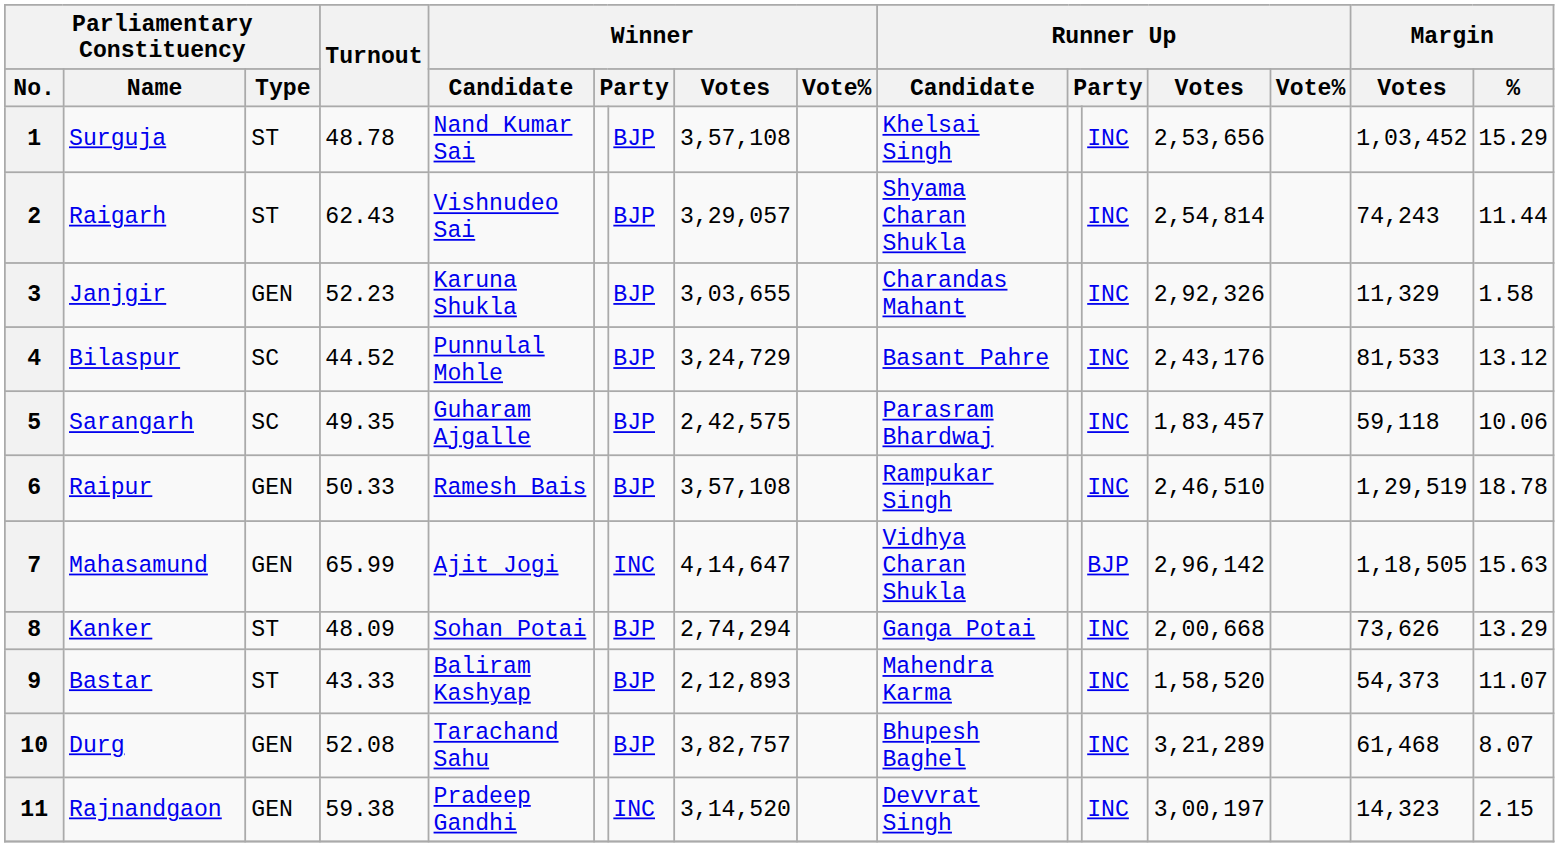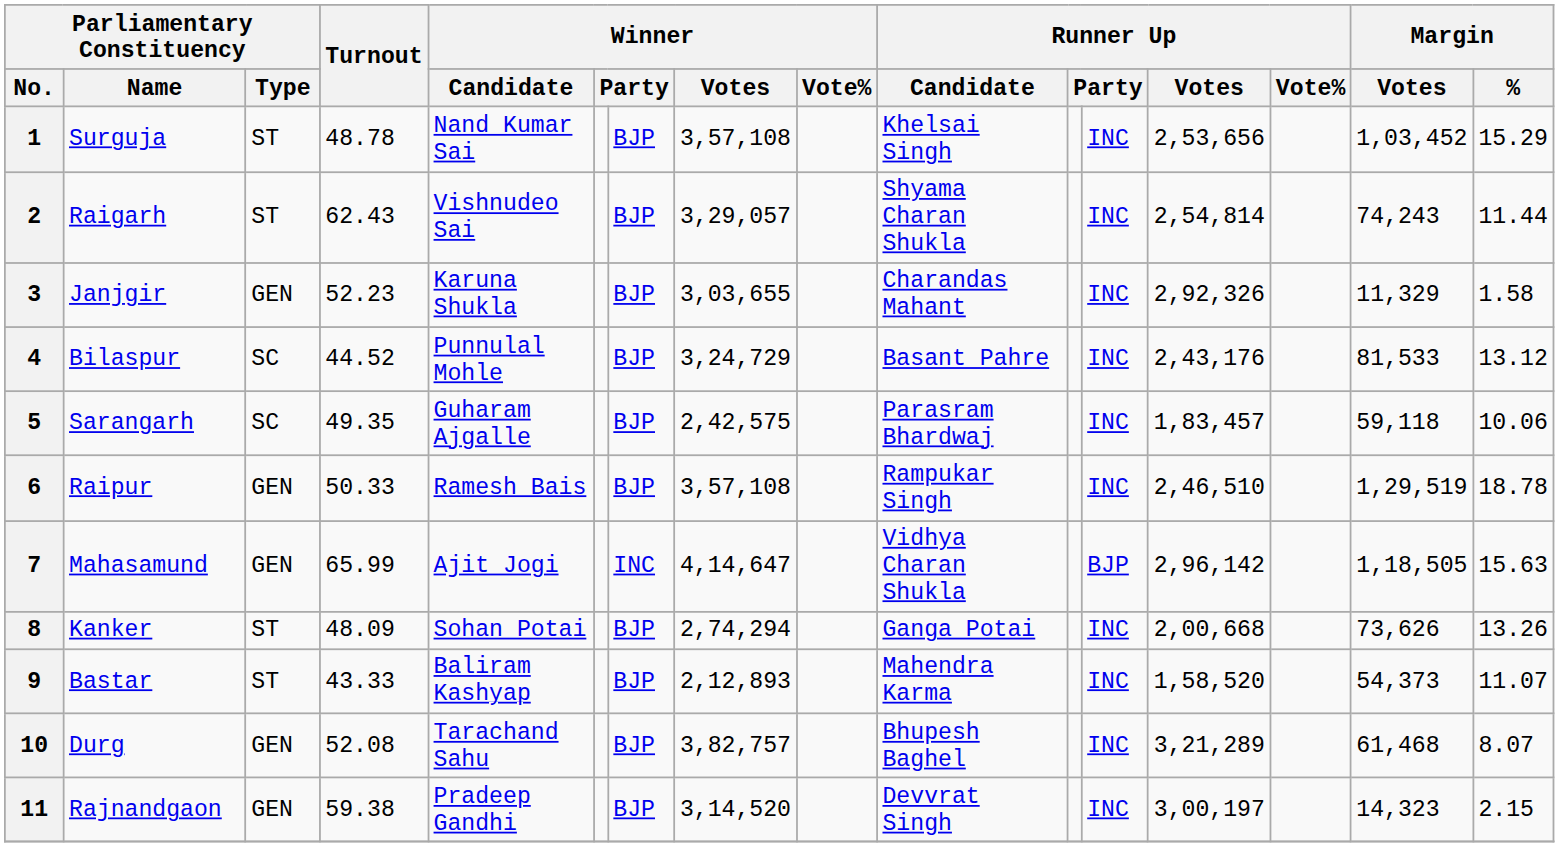8 | Margin / %: 13.29 -> 13.26
11 | column 7: INC -> BJP
